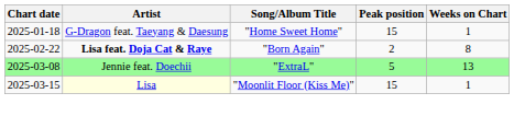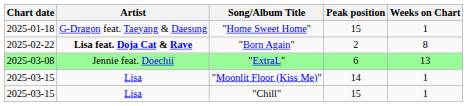"ExtraL" | Peak position: 5 -> 6
"Moonlit Floor (Kiss Me)" | Artist: lightyellow background -> no background
"Moonlit Floor (Kiss Me)" | Peak position: 15 -> 14
+ row: 2025-03-15 | Lisa | "Chill" | 15 | 1
